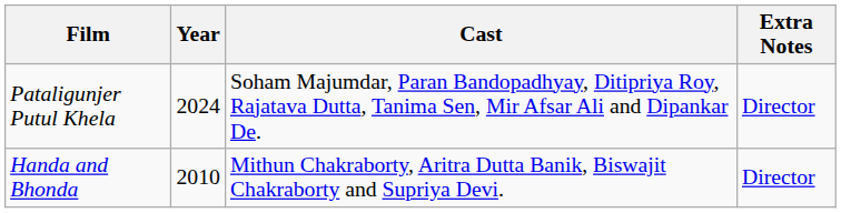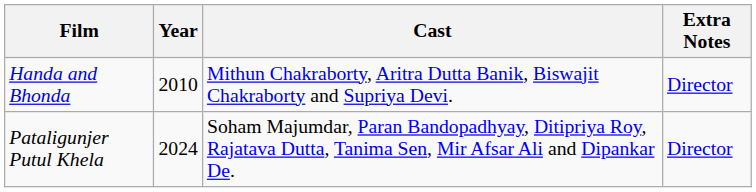rows swapped: Handa and Bhonda <-> Pataligunjer Putul Khela
